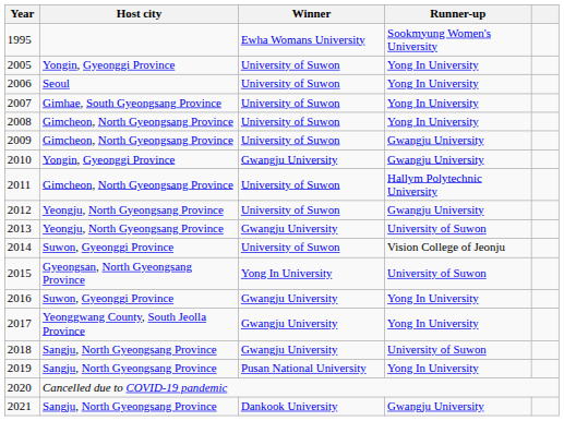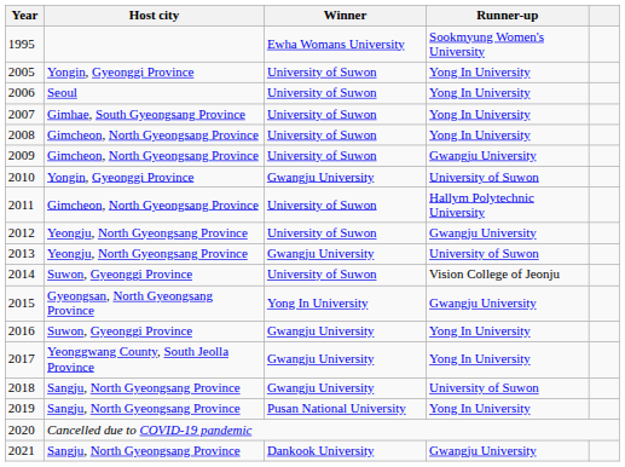2010 | Runner-up: Gwangju University -> University of Suwon
2015 | Runner-up: University of Suwon -> Gwangju University
